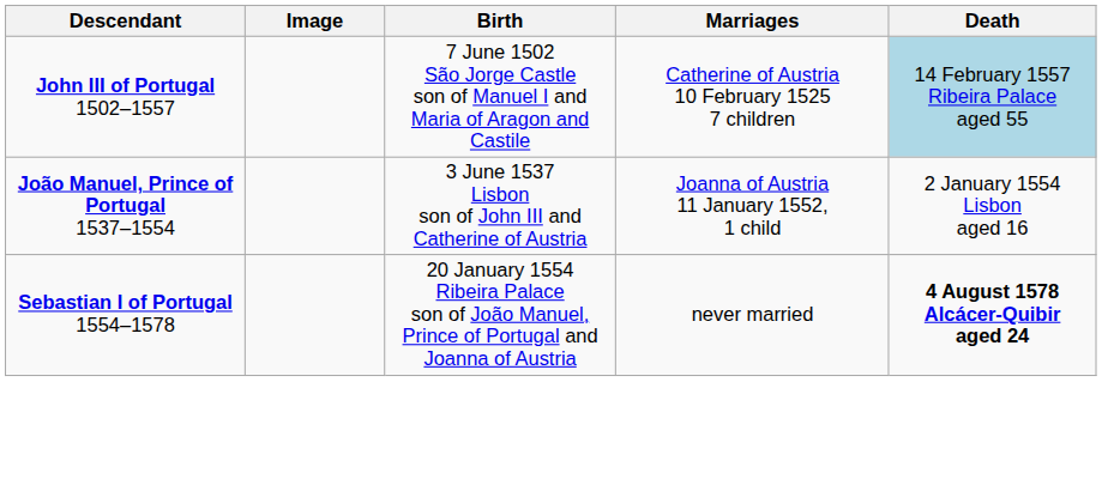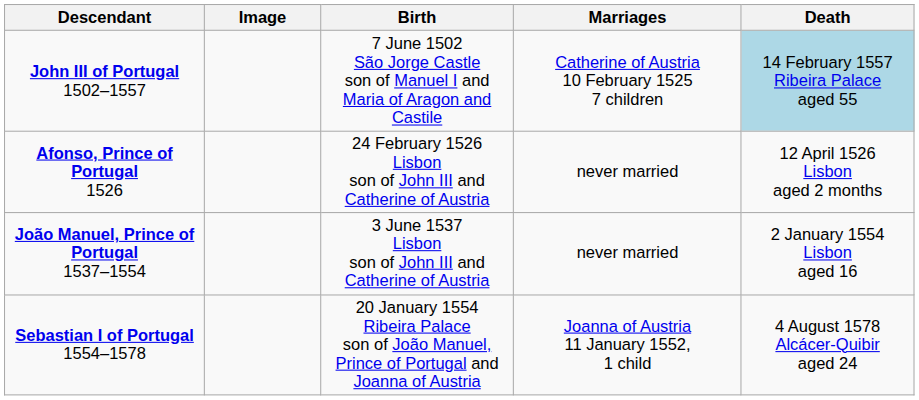+ row: Afonso, Prince of Portugal 1526 | 24 February 1526 Lisbon son of John III and Catherine of Austria | never married | 12 April 1526 Lisbon aged 2 months
João Manuel, Prince of Portugal 1537–1554 | Marriages: Joanna of Austria 11 January 1552, 1 child -> never married
Sebastian I of Portugal 1554–1578 | Marriages: never married -> Joanna of Austria 11 January 1552, 1 child
Sebastian I of Portugal 1554–1578 | Death: bold -> normal
